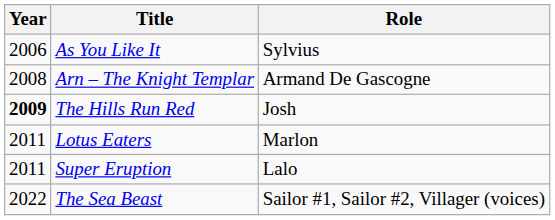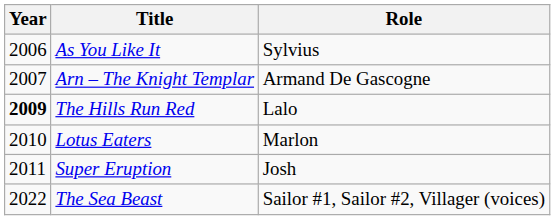Arn – The Knight Templar | Year: 2008 -> 2007
The Hills Run Red | Role: Josh -> Lalo
Lotus Eaters | Year: 2011 -> 2010
Super Eruption | Role: Lalo -> Josh
